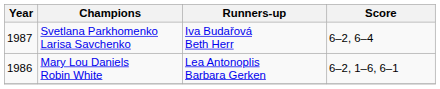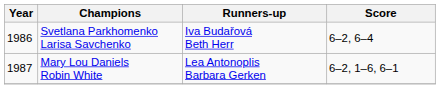Svetlana Parkhomenko Larisa Savchenko | Year: 1987 -> 1986
Mary Lou Daniels Robin White | Year: 1986 -> 1987
